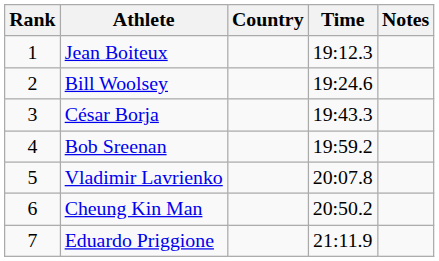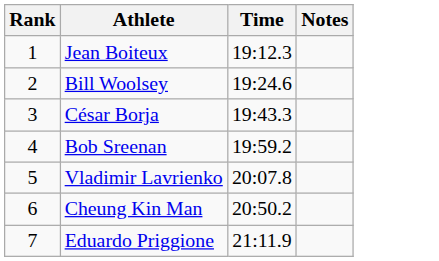- column: Country
